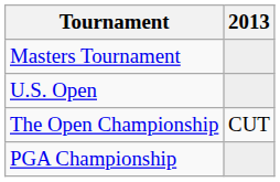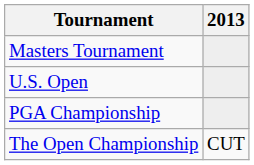rows swapped: The Open Championship <-> PGA Championship
